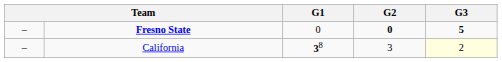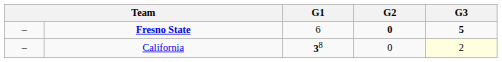Fresno State | G1: 0 -> 6
California | G2: 3 -> 0
